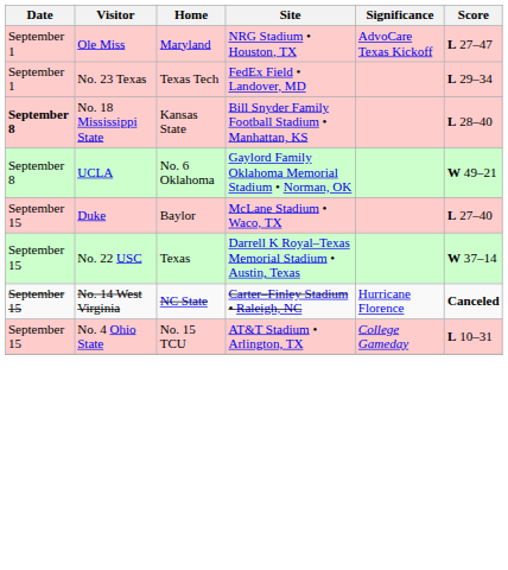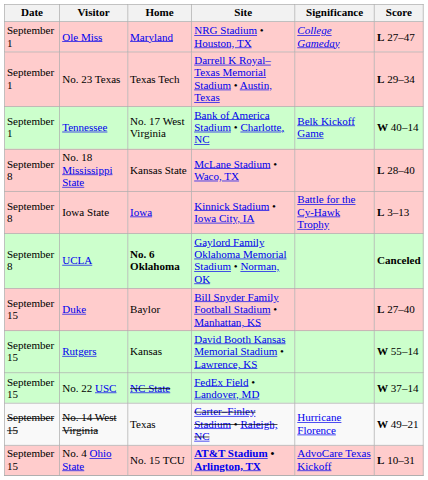Ole Miss | Significance: AdvoCare Texas Kickoff -> College Gameday
No. 23 Texas | Site: FedEx Field • Landover, MD -> Darrell K Royal–Texas Memorial Stadium • Austin, Texas
+ row: September 1 | Tennessee | No. 17 West Virginia | Bank of America Stadium • Charlotte, NC | Belk Kickoff Game | W 40–14
No. 18 Mississippi State | Date: bold -> normal
No. 18 Mississippi State | Site: Bill Snyder Family Football Stadium • Manhattan, KS -> McLane Stadium • Waco, TX
+ row: September 8 | Iowa State | Iowa | Kinnick Stadium • Iowa City, IA | Battle for the Cy-Hawk Trophy | L 3–13
UCLA | Home: normal -> bold
UCLA | Score: W 49–21 -> Canceled
Duke | Site: McLane Stadium • Waco, TX -> Bill Snyder Family Football Stadium • Manhattan, KS
+ row: September 15 | Rutgers | Kansas | David Booth Kansas Memorial Stadium • Lawrence, KS | W 55–14
No. 22 USC | Home: Texas -> NC State
No. 22 USC | Site: Darrell K Royal–Texas Memorial Stadium • Austin, Texas -> FedEx Field • Landover, MD
No. 14 West Virginia | Home: NC State -> Texas
No. 14 West Virginia | Score: Canceled -> W 49–21
No. 4 Ohio State | Site: normal -> bold
No. 4 Ohio State | Significance: College Gameday -> AdvoCare Texas Kickoff
